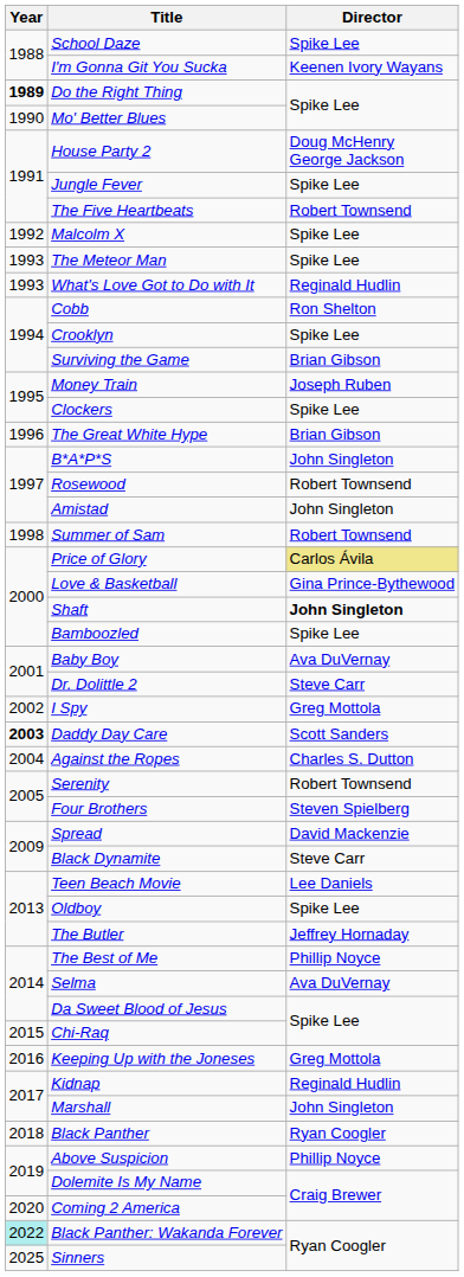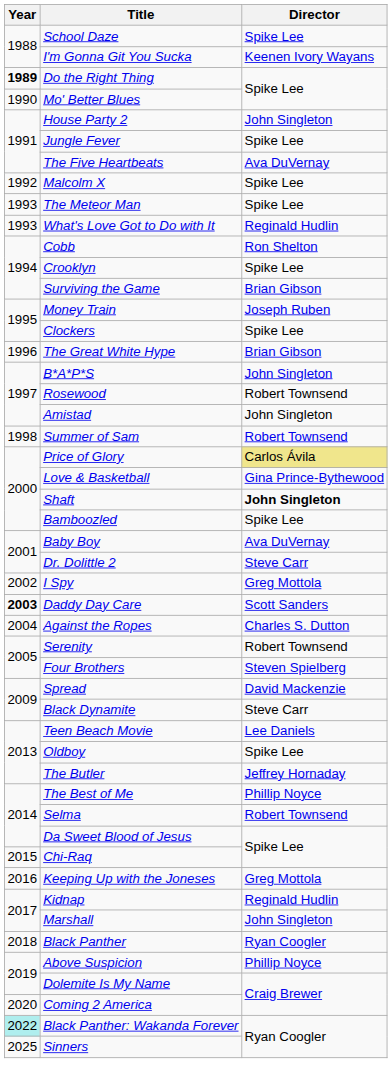House Party 2 | Director: Doug McHenry George Jackson -> John Singleton
The Five Heartbeats | Director: Robert Townsend -> Ava DuVernay
Selma | Director: Ava DuVernay -> Robert Townsend
